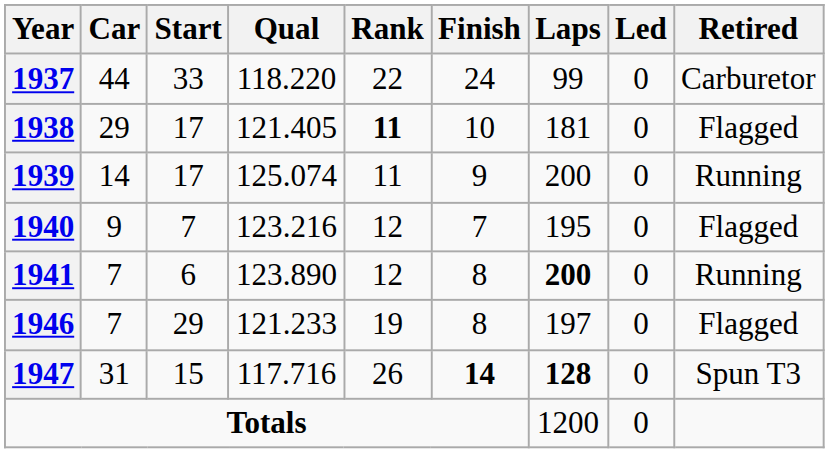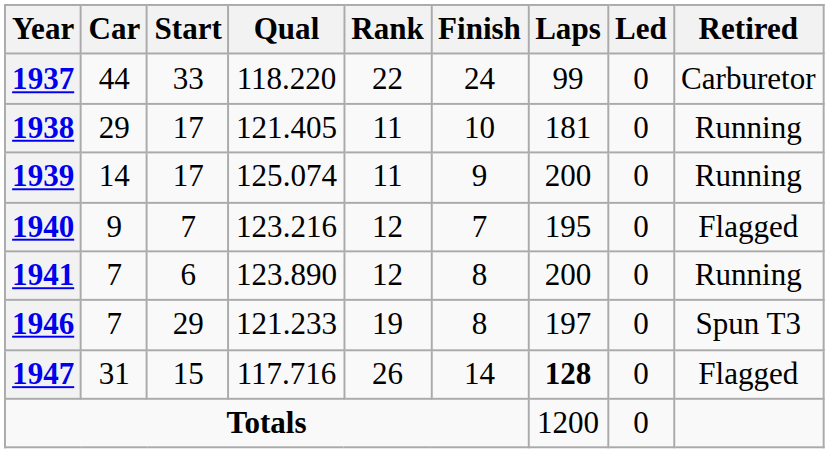1938 | Rank: bold -> normal
1938 | Retired: Flagged -> Running
1941 | Laps: bold -> normal
1946 | Retired: Flagged -> Spun T3
1947 | Finish: bold -> normal
1947 | Retired: Spun T3 -> Flagged
